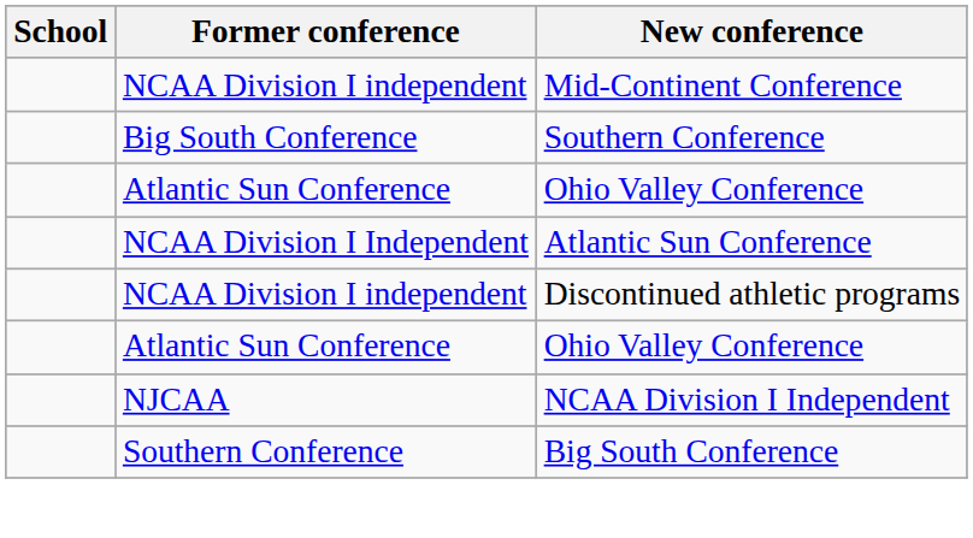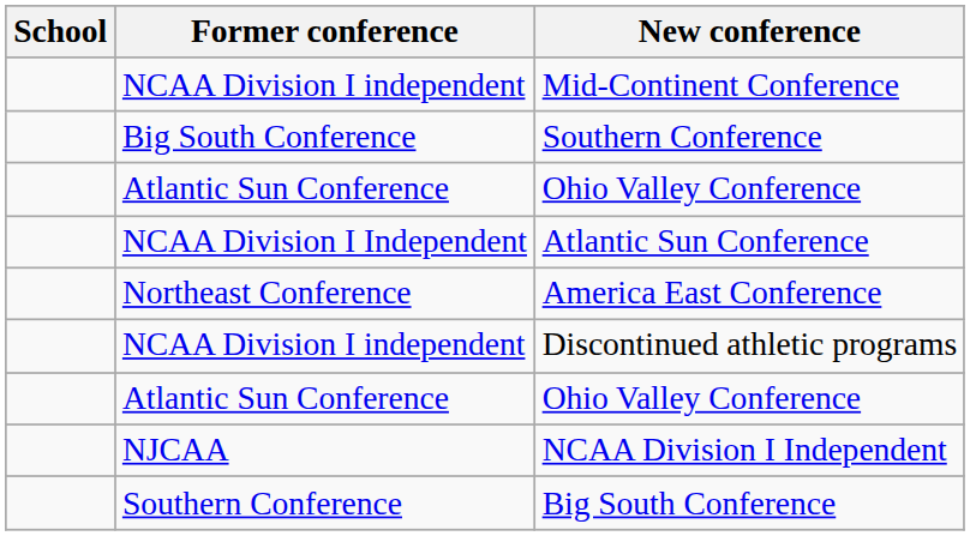+ row: Northeast Conference | America East Conference
